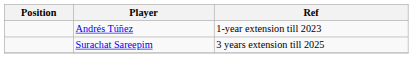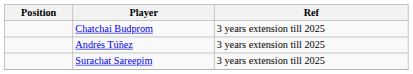+ row: Chatchai Budprom | 3 years extension till 2025
Andrés Túñez | Ref: 1-year extension till 2023 -> 3 years extension till 2025
